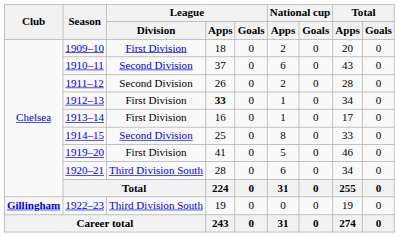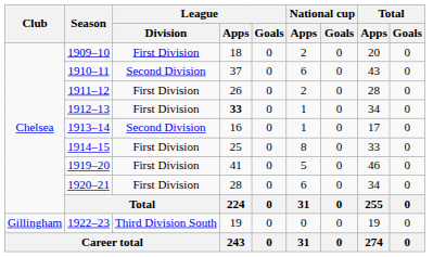1911–12 | League / Division: Second Division -> First Division
1913–14 | League / Division: First Division -> Second Division
1914–15 | League / Division: Second Division -> First Division
1920–21 | League / Division: Third Division South -> First Division
1922–23 | Club: bold -> normal
